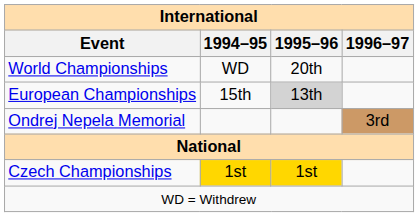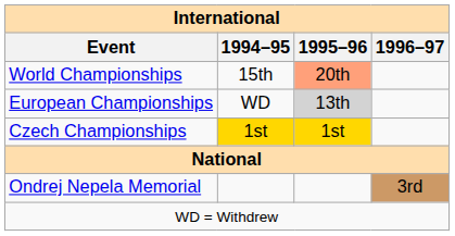World Championships | 1994–95: WD -> 15th
World Championships | 1995–96: no background -> lightsalmon background
European Championships | 1994–95: 15th -> WD
rows swapped: Ondrej Nepela Memorial <-> Czech Championships
